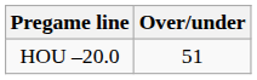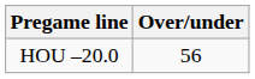HOU –20.0 | Over/under: 51 -> 56
